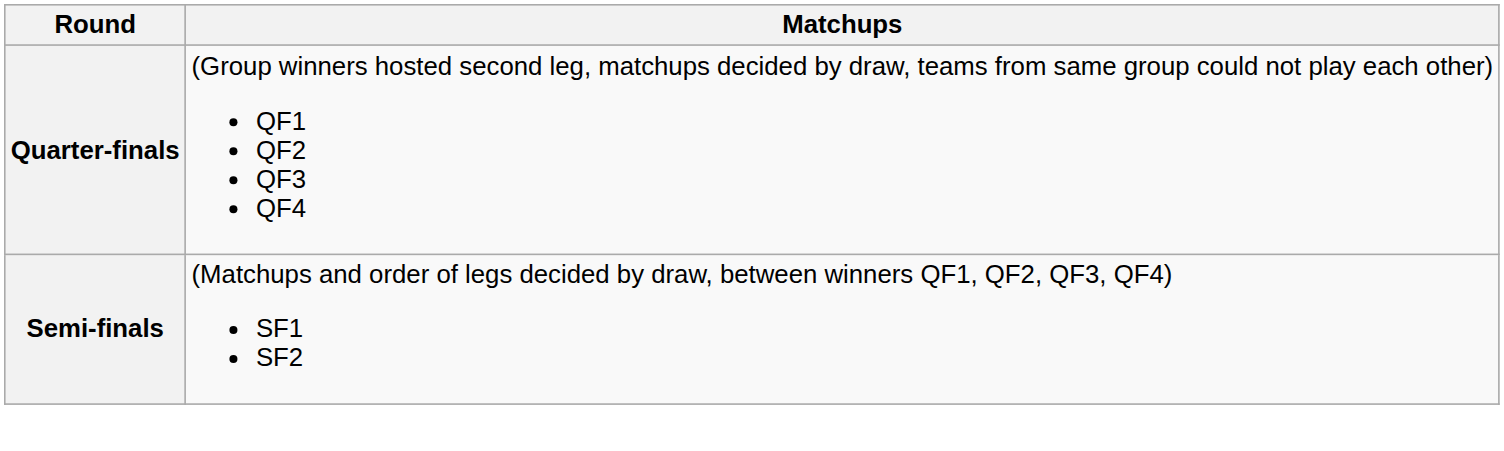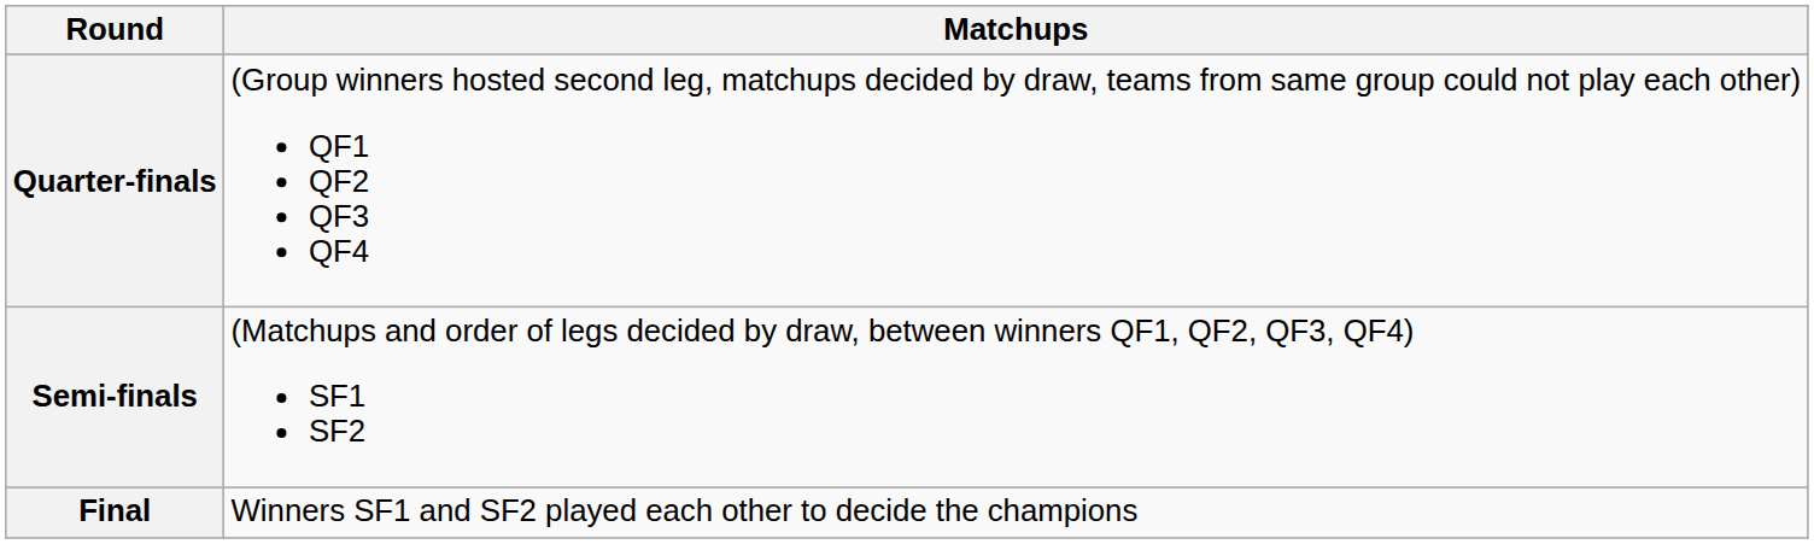+ row: Final | Winners SF1 and SF2 played each other to decide the champions
